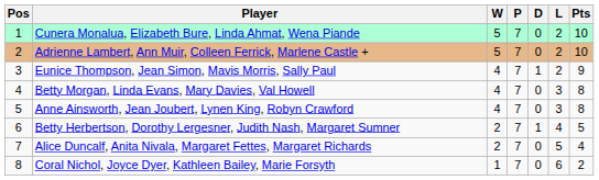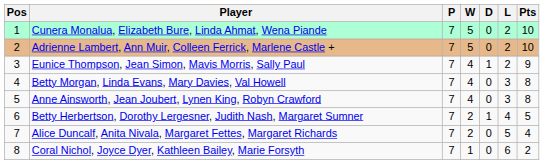columns swapped: P <-> W
